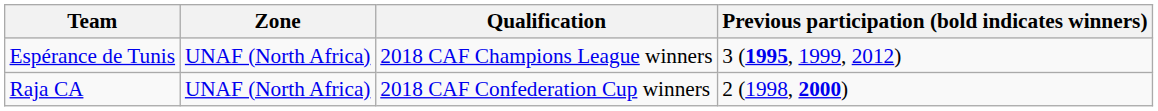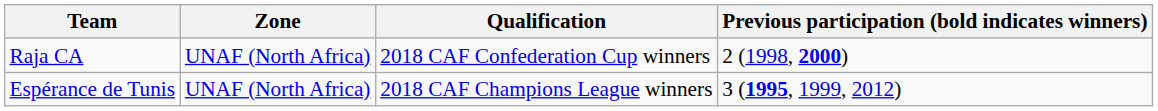rows swapped: Espérance de Tunis <-> Raja CA
